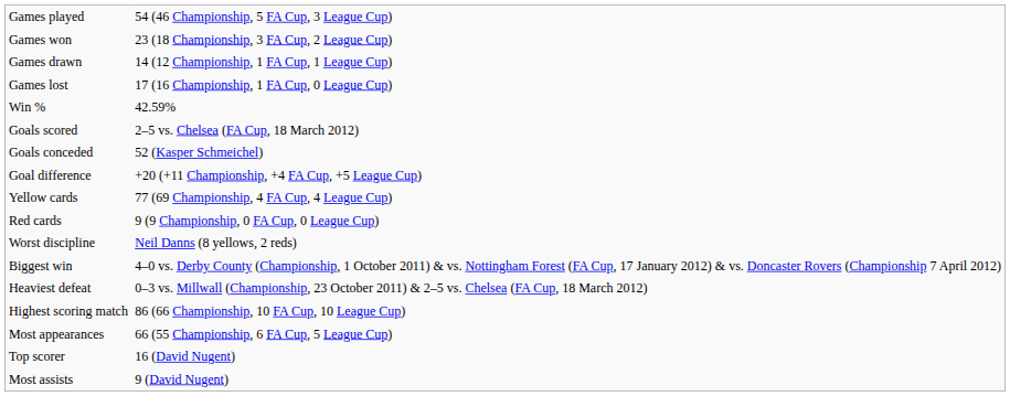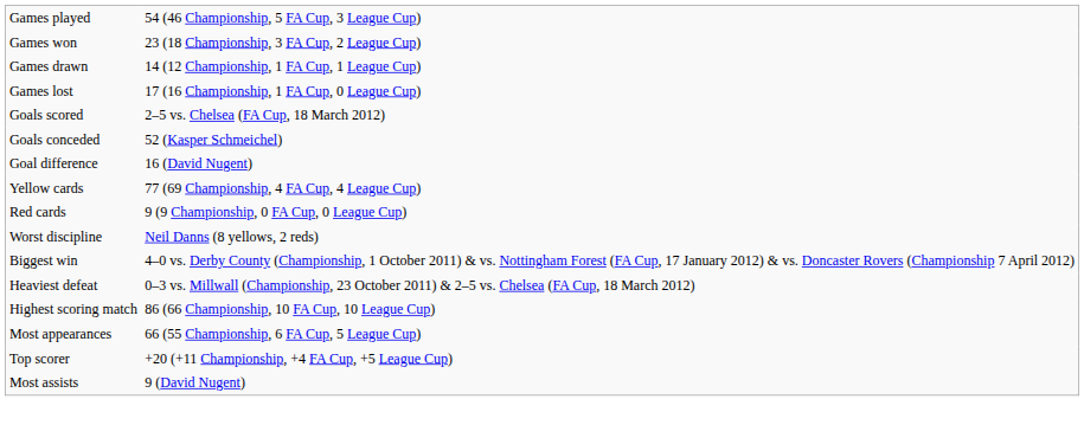- row: Win % | 42.59%
Goal difference | column 2: +20 (+11 Championship, +4 FA Cup, +5 League Cup) -> 16 (David Nugent)
Top scorer | column 2: 16 (David Nugent) -> +20 (+11 Championship, +4 FA Cup, +5 League Cup)
